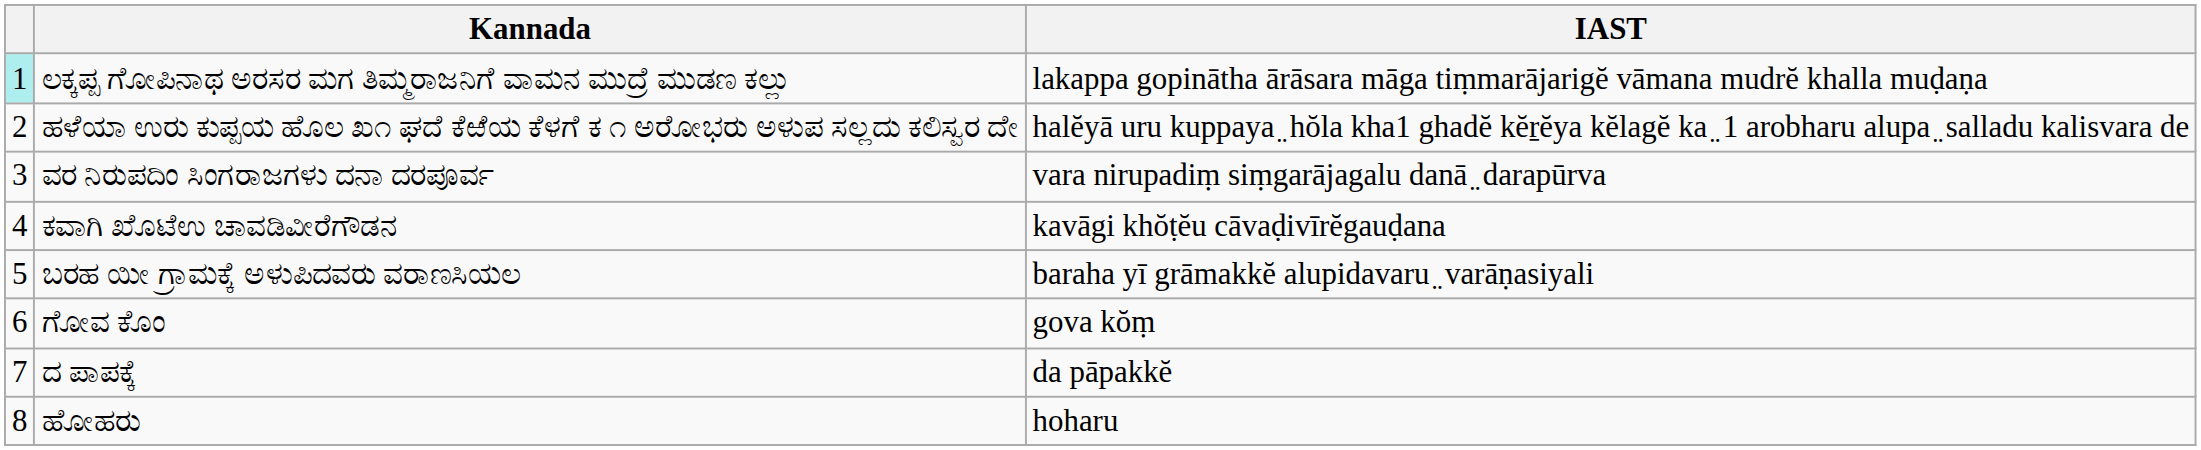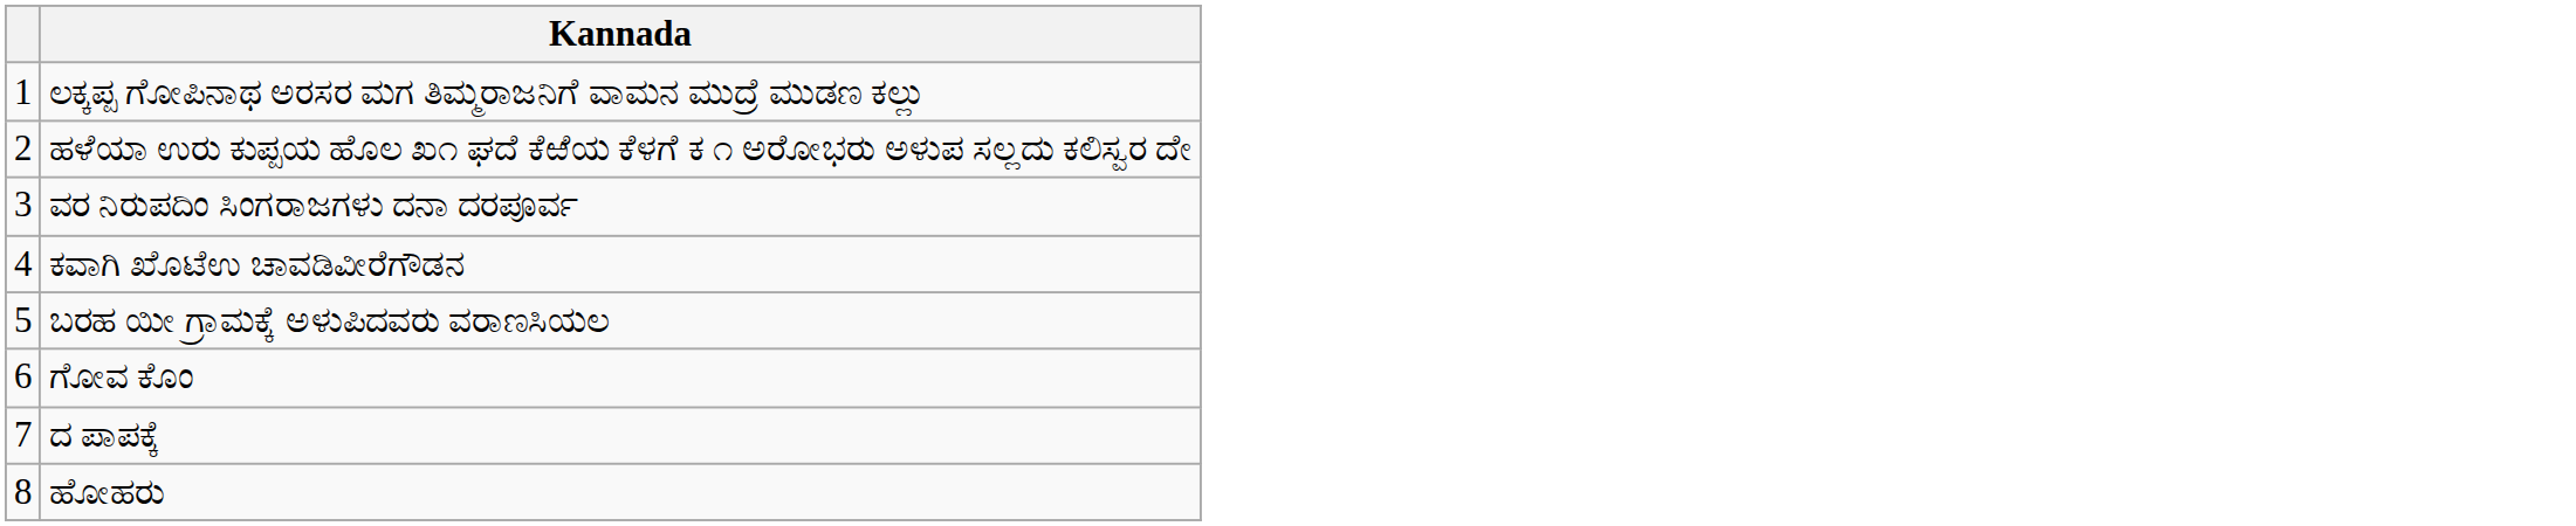- column: IAST | lakappa gopinātha ārāsara māga tiṃmarājarigĕ vāmana mudrĕ khalla muḍaṇa | halĕyā uru kuppaya ̤ hŏla kha1 ghadĕ kĕṟĕya kĕlagĕ ka ̤ 1 arobharu alupa ̤ salladu kalisvara de | vara nirupadiṃ siṃgarājagalu danā ̤ darapūrva | kavāgi khŏṭĕu cāvaḍivīrĕgauḍana | baraha yī grāmakkĕ alupidavaru ̤ varāṇasiyali | gova kŏṃ | da pāpakkĕ | hoharu
ಲಕ್ಕಪ್ಪ ಗೋಪಿನಾಥ ಅರಸರ ಮಗ ತಿಮ್ಮರಾಜನಿಗೆ ವಾಮನ ಮುದ್ರೆ ಮುಡಣ ಕಲ್ಲು | column 1: paleturquoise background -> no background
